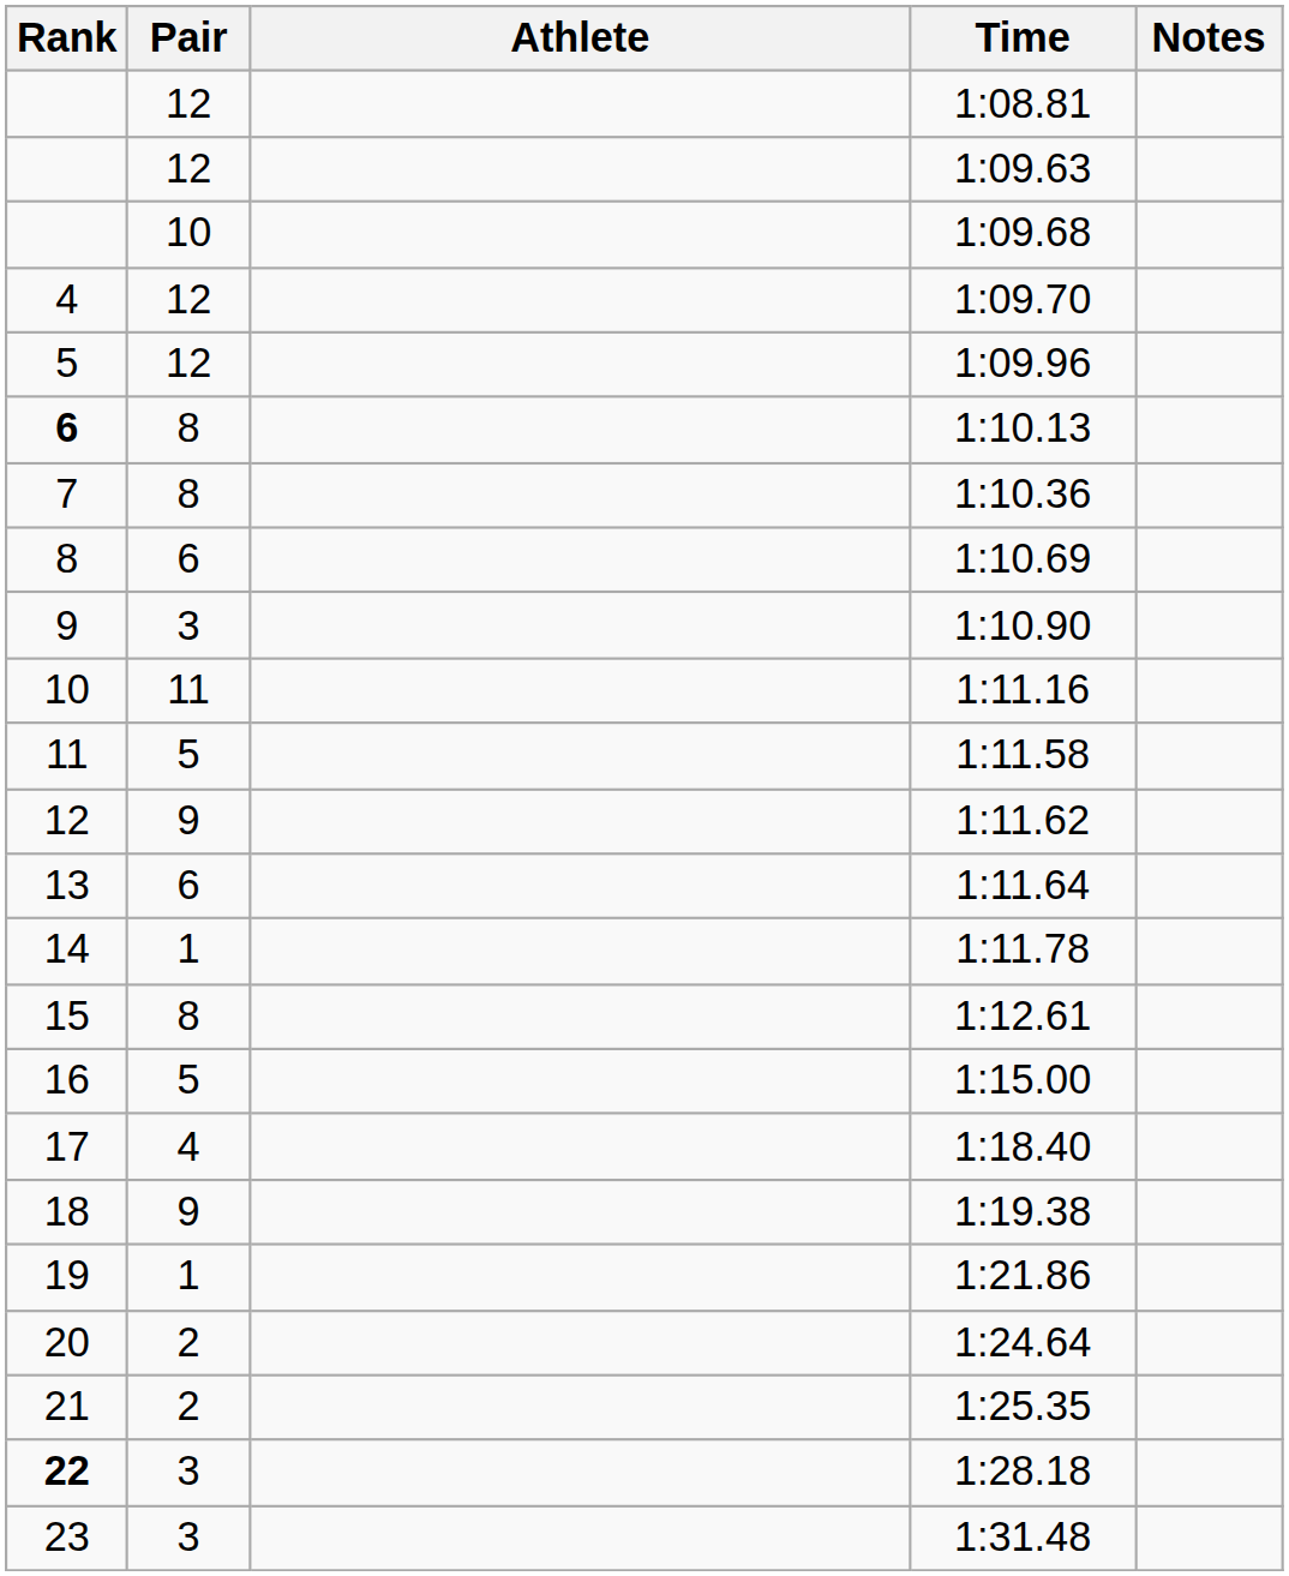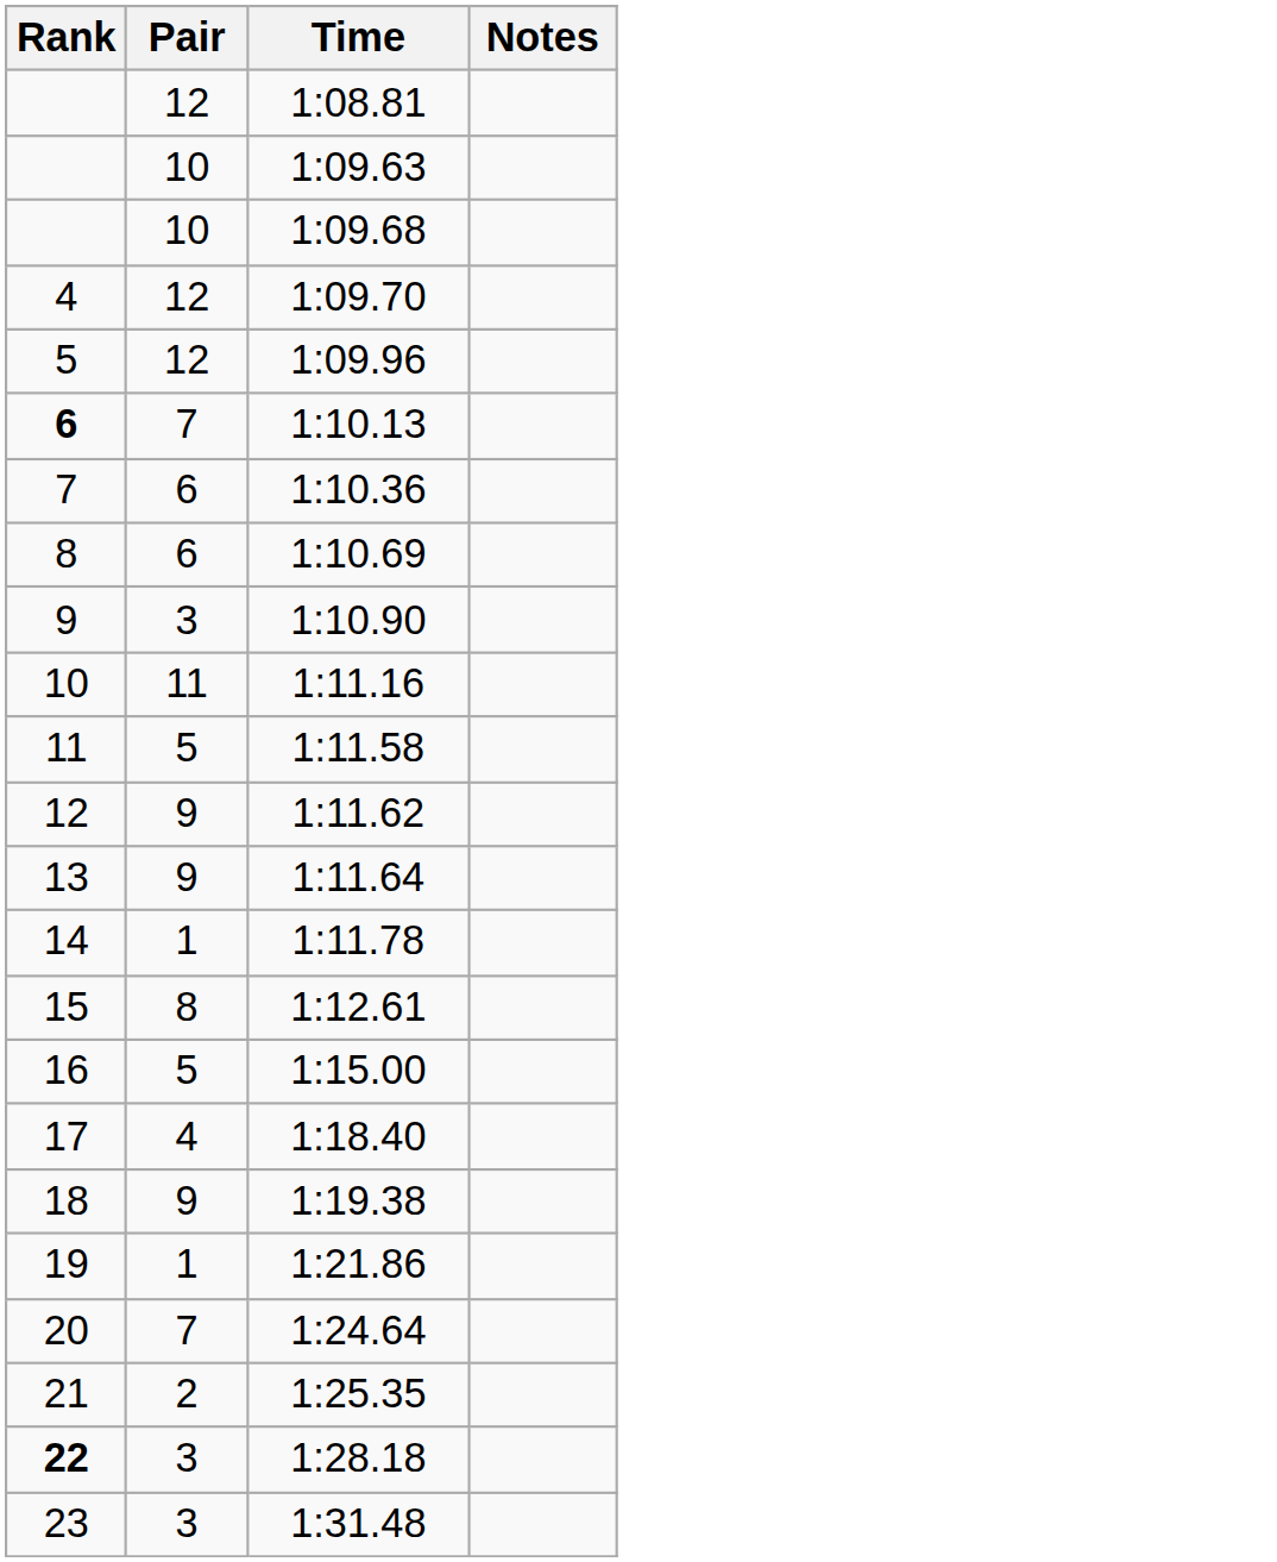- column: Athlete
1:09.63 | Pair: 12 -> 10
1:10.13 | Pair: 8 -> 7
1:10.36 | Pair: 8 -> 6
1:11.64 | Pair: 6 -> 9
1:24.64 | Pair: 2 -> 7
